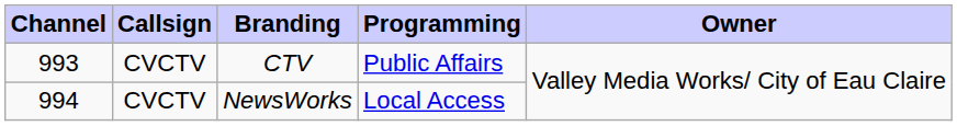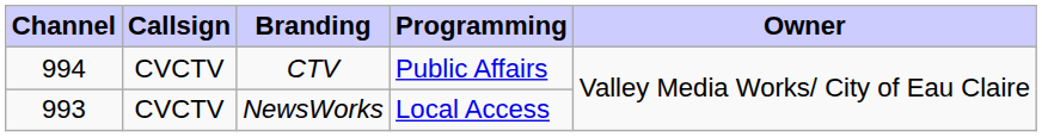CTV | Channel: 993 -> 994
NewsWorks | Channel: 994 -> 993
